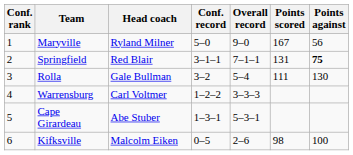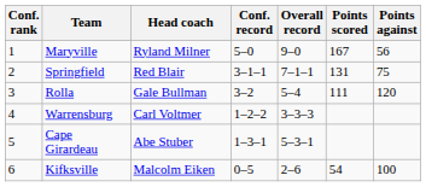Springfield | Points against: bold -> normal
Rolla | Points against: 130 -> 120
Kifksville | Points scored: 98 -> 54
